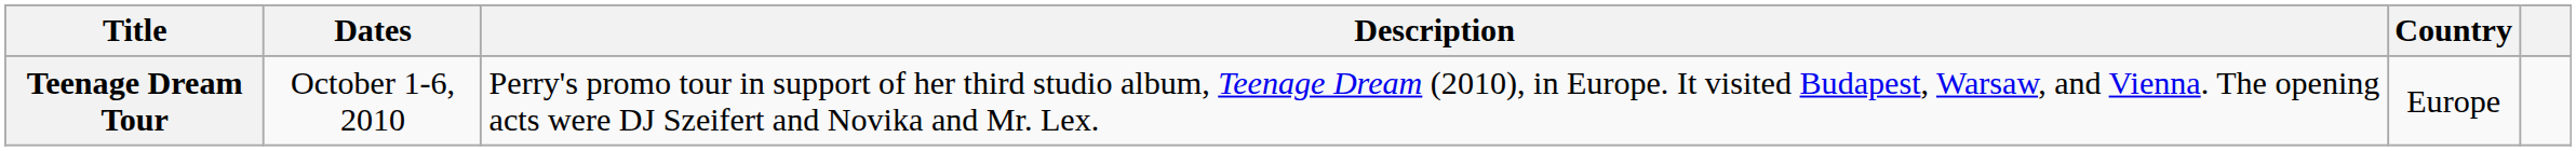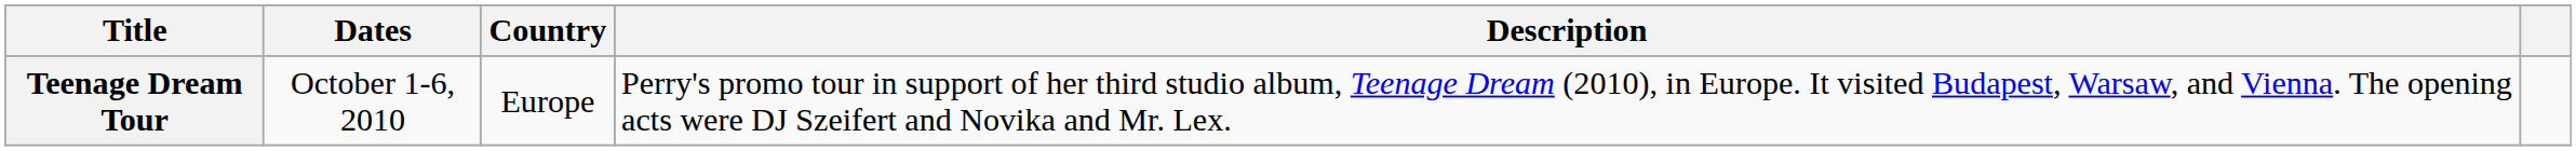columns swapped: Country <-> Description
